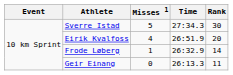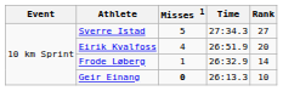Sverre Istad | Rank: 30 -> 27
Geir Einang | Misses 1: normal -> bold
Geir Einang | Rank: 11 -> 10
